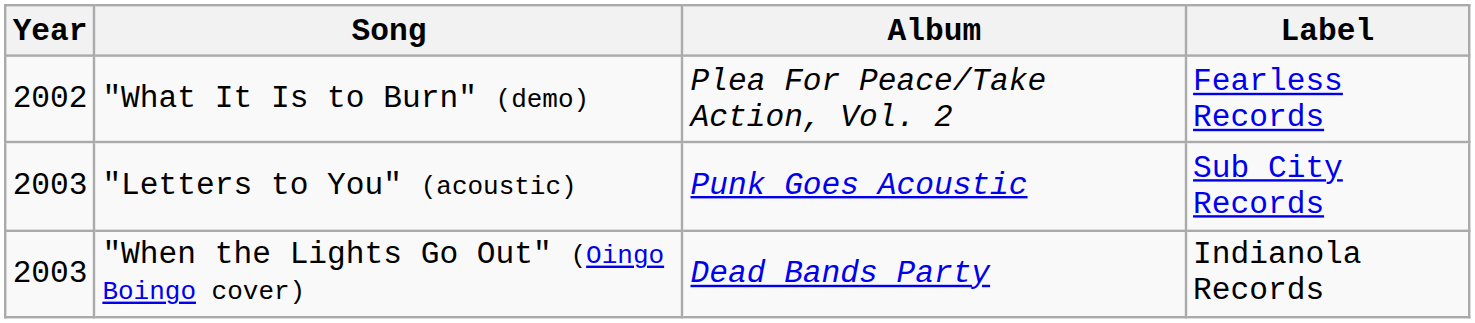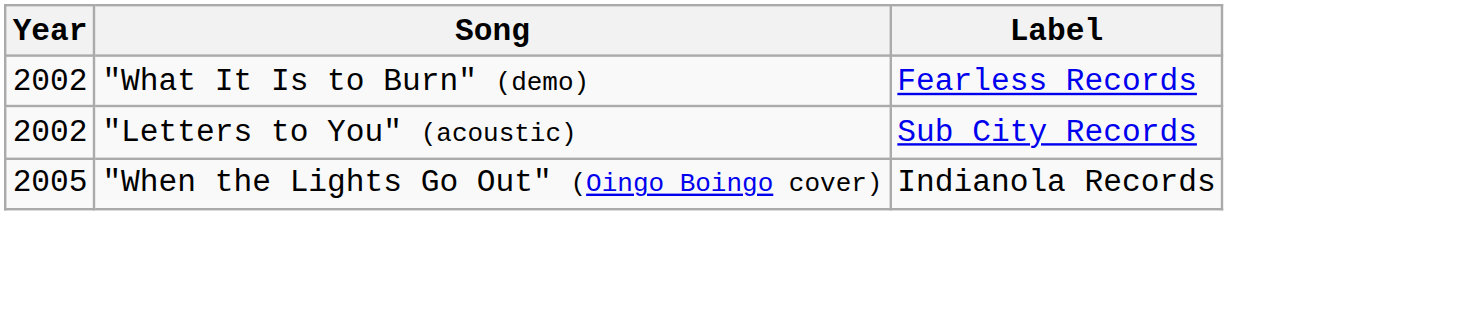- column: Album | Plea For Peace/Take Action, Vol. 2 | Punk Goes Acoustic | Dead Bands Party
"Letters to You" (acoustic) | Year: 2003 -> 2002
"When the Lights Go Out" (Oingo Boingo cover) | Year: 2003 -> 2005
